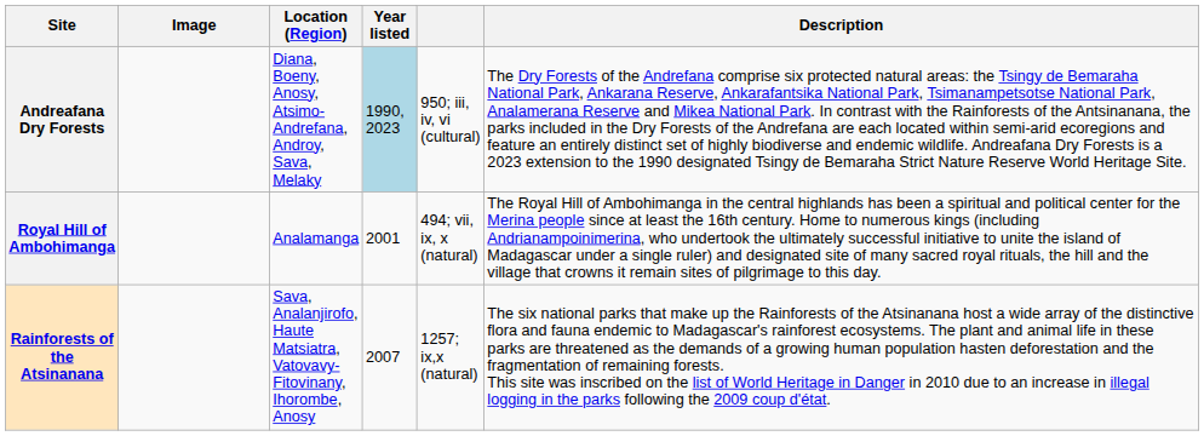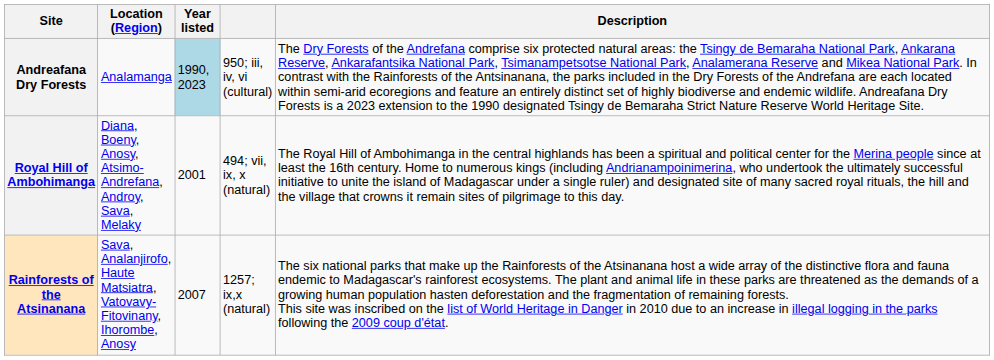- column: Image
Andreafana Dry Forests | Location (Region): Diana, Boeny, Anosy, Atsimo-Andrefana, Androy, Sava, Melaky -> Analamanga
Royal Hill of Ambohimanga | Location (Region): Analamanga -> Diana, Boeny, Anosy, Atsimo-Andrefana, Androy, Sava, Melaky
